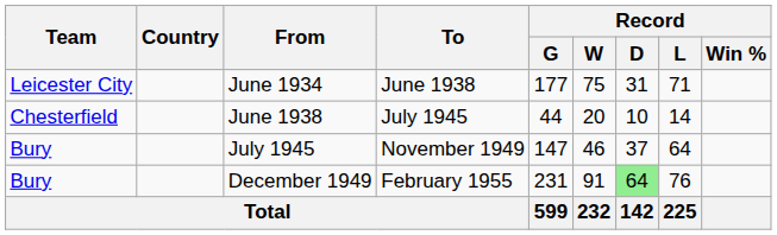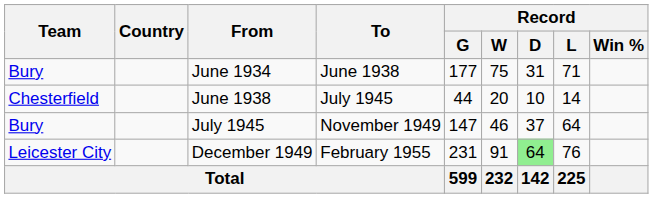June 1934 | Team: Leicester City -> Bury
December 1949 | Team: Bury -> Leicester City
